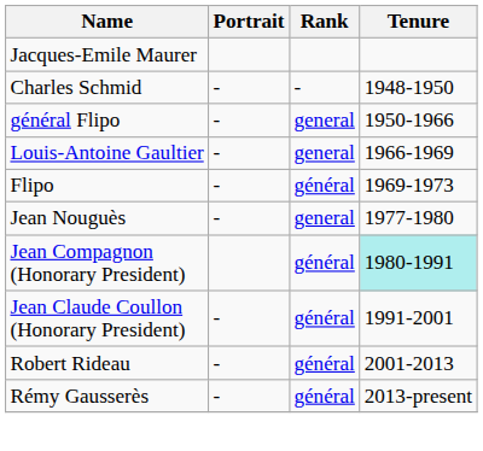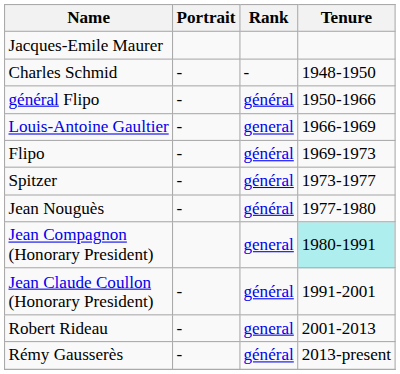général Flipo | Rank: general -> général
+ row: Spitzer | - | général | 1973-1977
Jean Nouguès | Rank: general -> général
Jean Compagnon (Honorary President) | Rank: général -> general
Robert Rideau | Rank: général -> general
